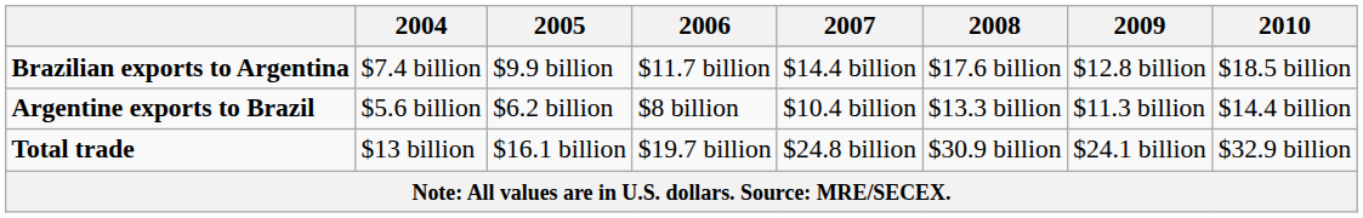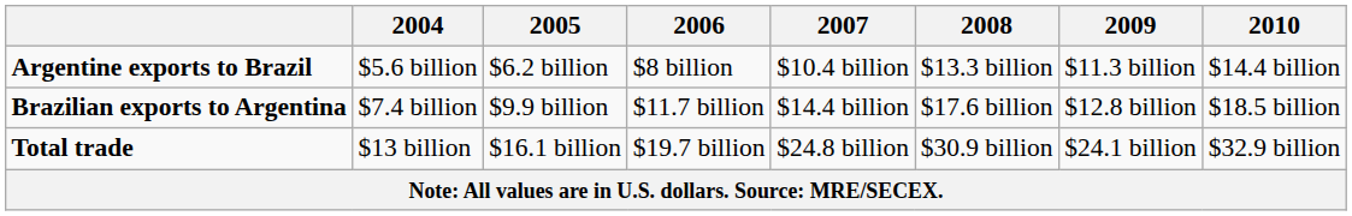rows swapped: Argentine exports to Brazil <-> Brazilian exports to Argentina
